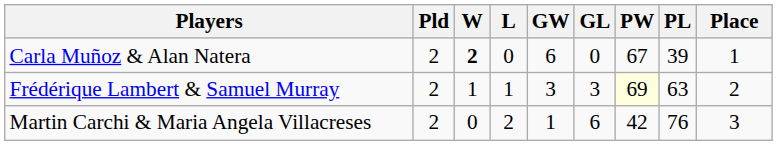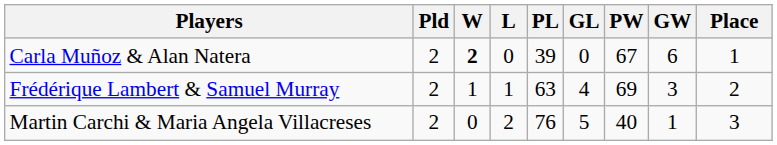columns swapped: GW <-> PL
Frédérique Lambert & Samuel Murray | GL: 3 -> 4
Frédérique Lambert & Samuel Murray | PW: lightyellow background -> no background
Martin Carchi & Maria Angela Villacreses | GL: 6 -> 5
Martin Carchi & Maria Angela Villacreses | PW: 42 -> 40
